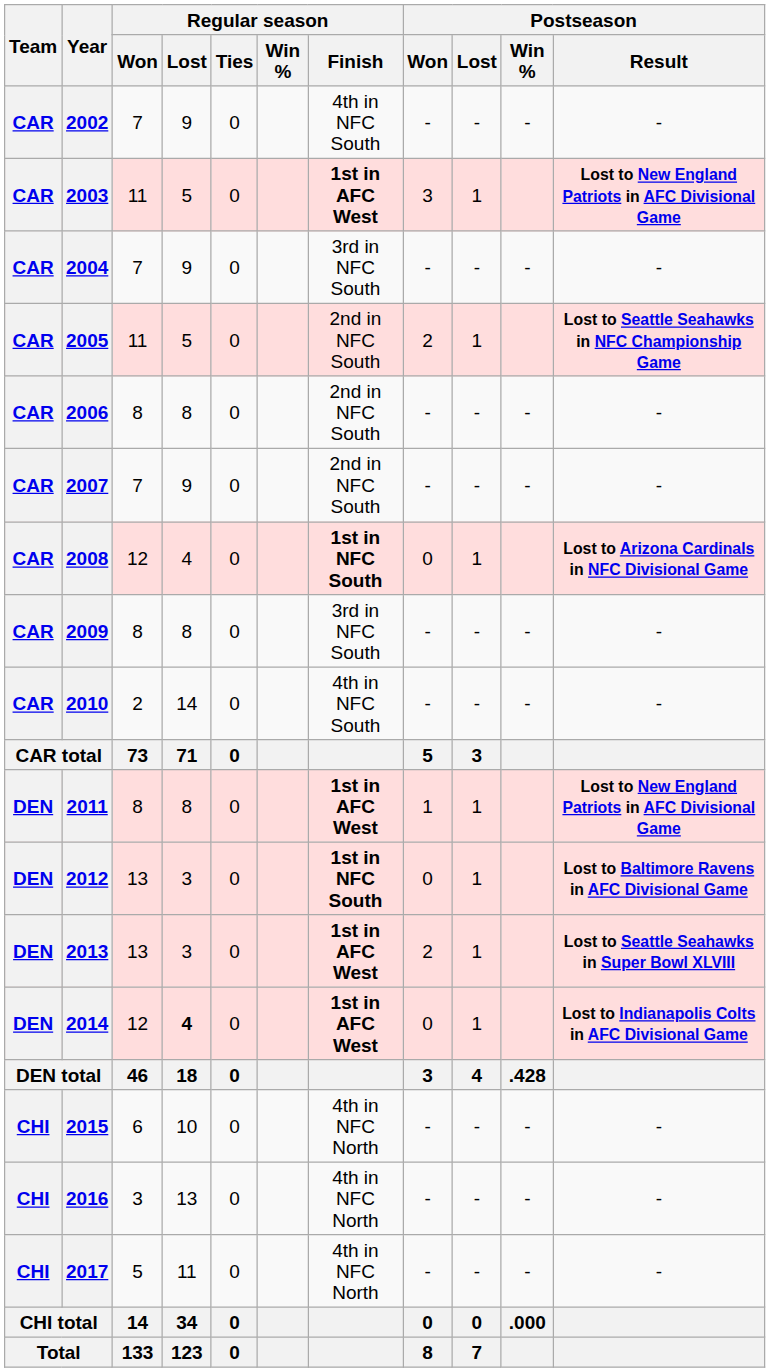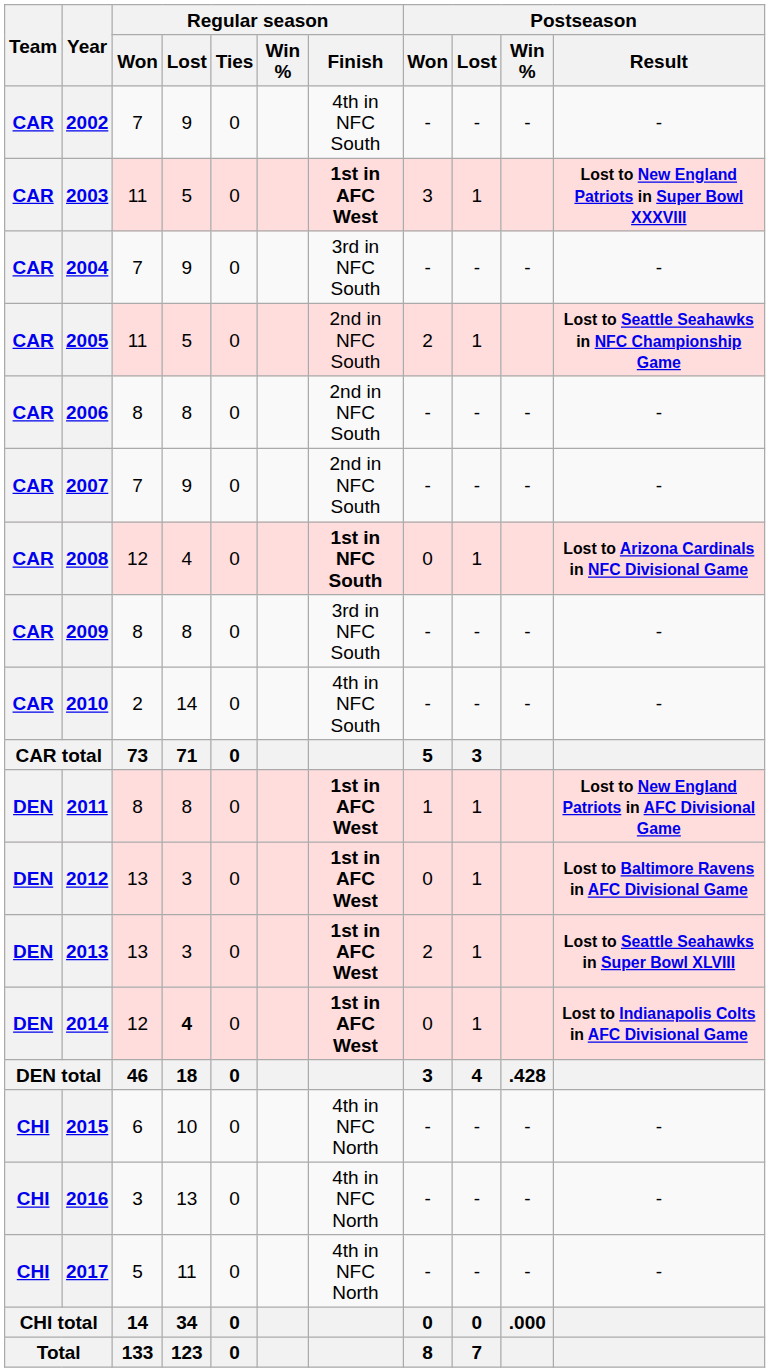2003 | Postseason / Result: Lost to New England Patriots in AFC Divisional Game -> Lost to New England Patriots in Super Bowl XXXVIII
2012 | Regular season / Finish: 1st in NFC South -> 1st in AFC West
